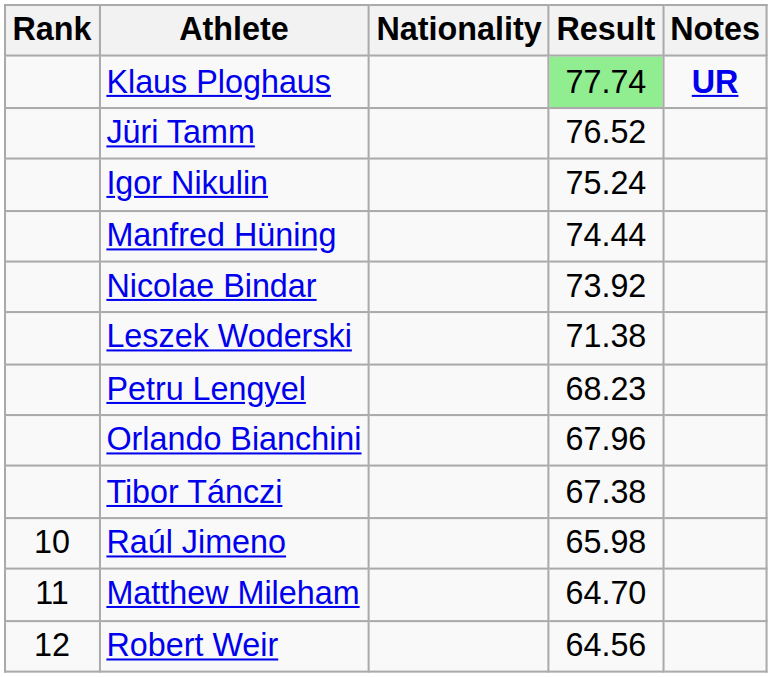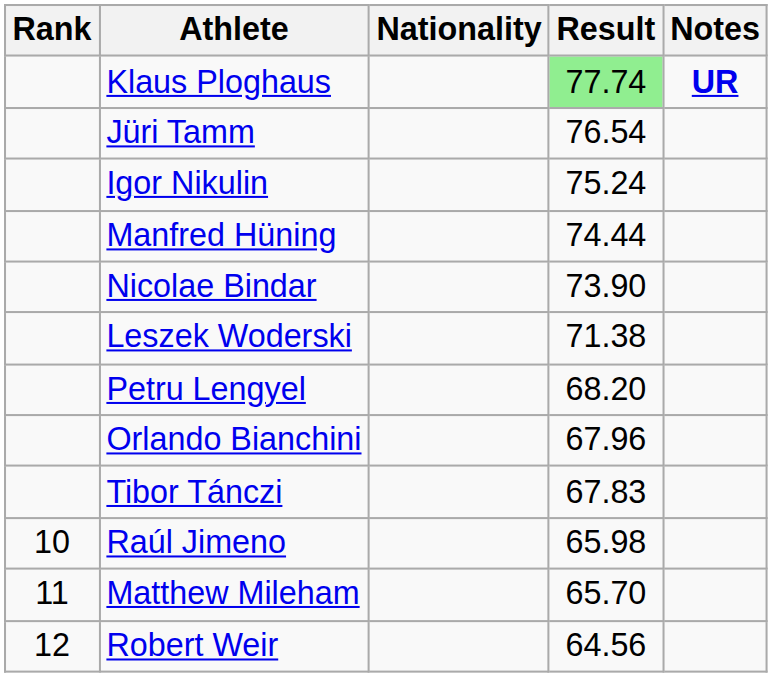Jüri Tamm | Result: 76.52 -> 76.54
Nicolae Bindar | Result: 73.92 -> 73.90
Petru Lengyel | Result: 68.23 -> 68.20
Tibor Tánczi | Result: 67.38 -> 67.83
Matthew Mileham | Result: 64.70 -> 65.70
